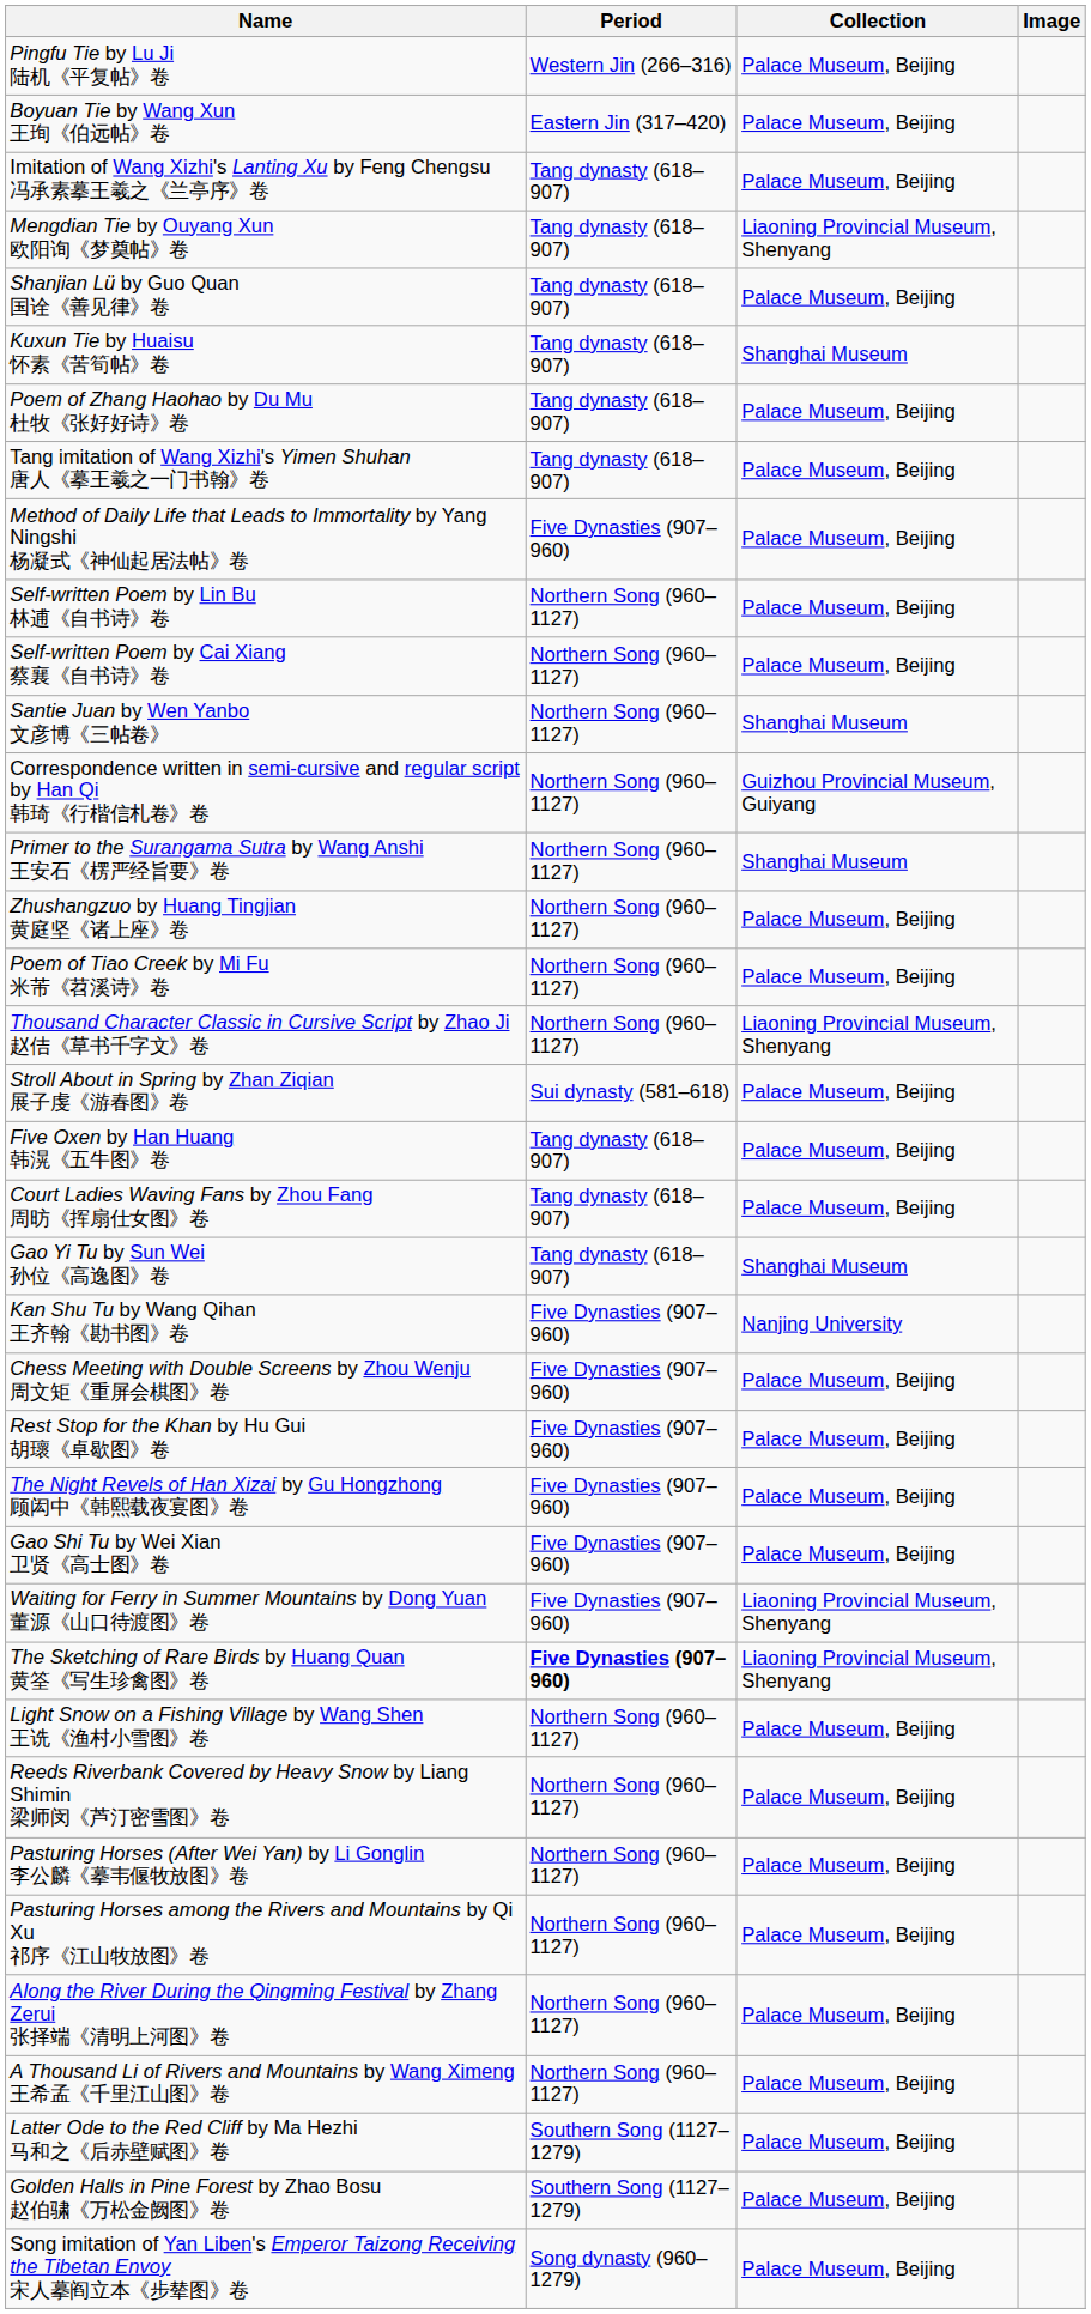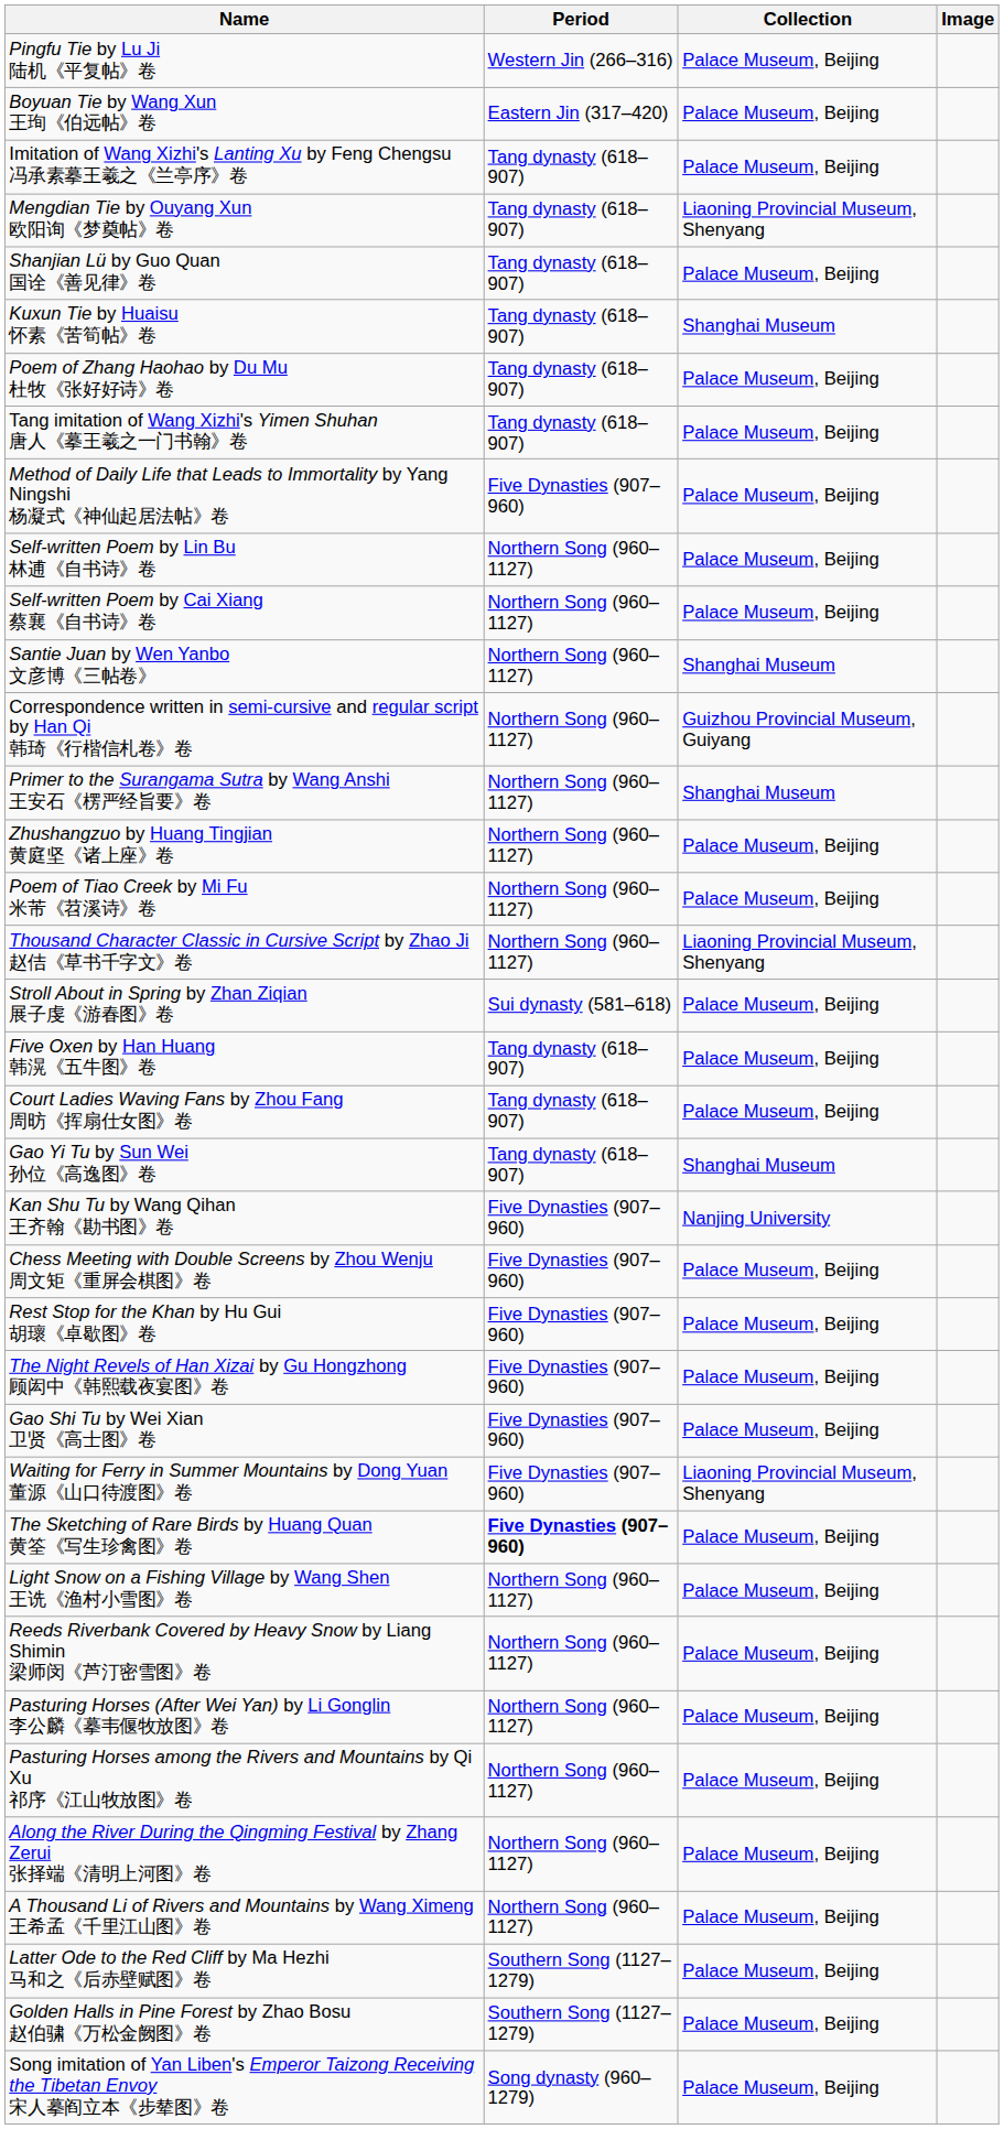The Sketching of Rare Birds by Huang Quan 黄筌《写生珍禽图》卷 | Collection: Liaoning Provincial Museum, Shenyang -> Palace Museum, Beijing
